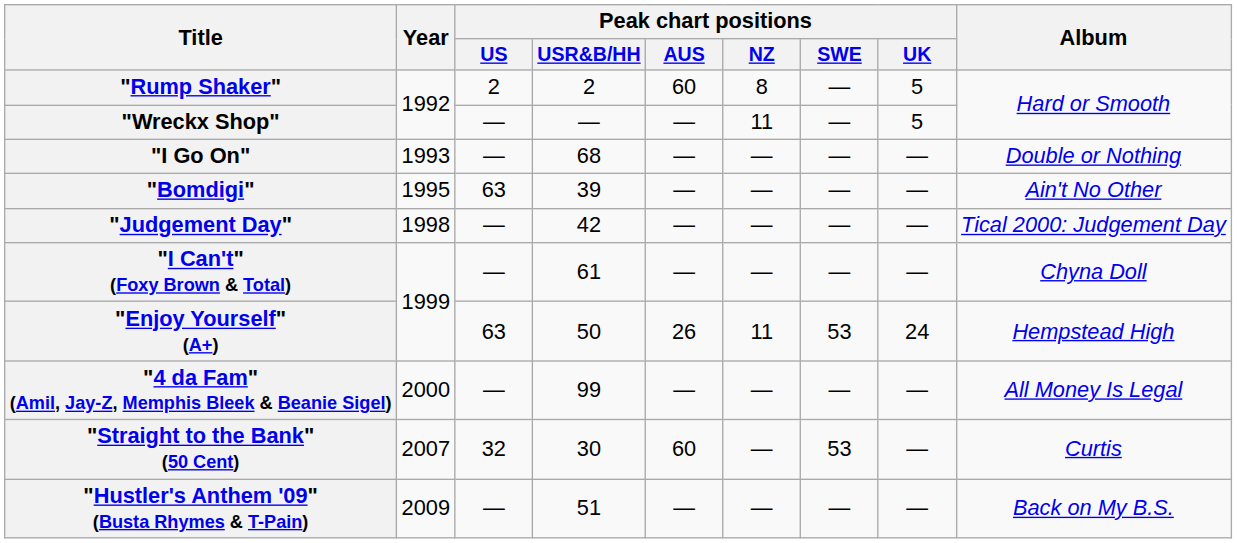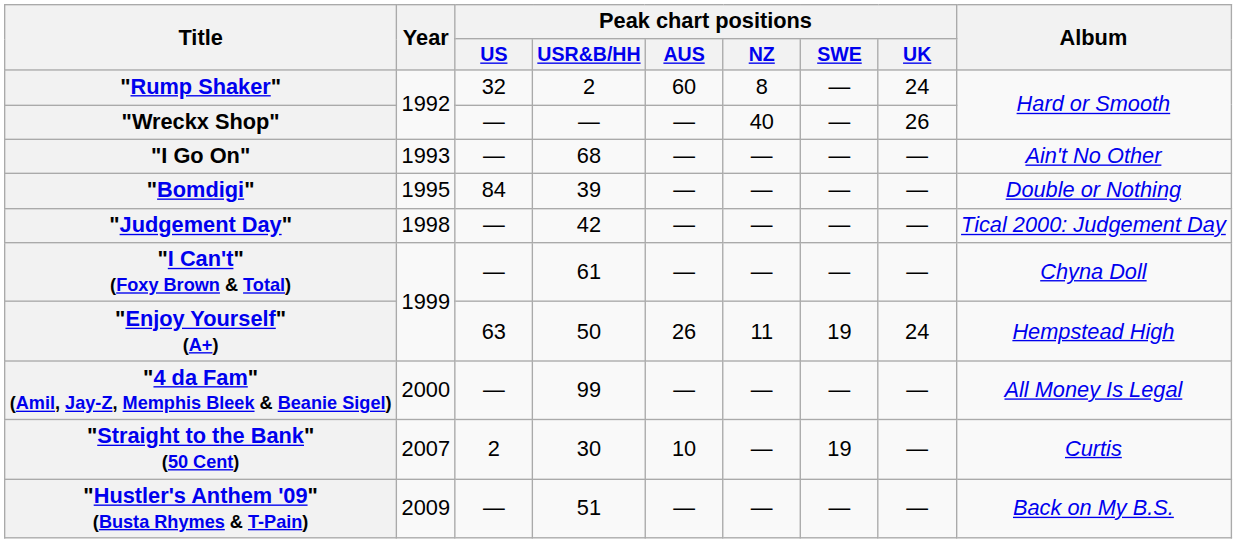"Rump Shaker" | Peak chart positions / US: 2 -> 32
"Rump Shaker" | Peak chart positions / UK: 5 -> 24
"Wreckx Shop" | Peak chart positions / NZ: 11 -> 40
"Wreckx Shop" | Peak chart positions / UK: 5 -> 26
"I Go On" | Album: Double or Nothing -> Ain't No Other
"Bomdigi" | Peak chart positions / US: 63 -> 84
"Bomdigi" | Album: Ain't No Other -> Double or Nothing
"Enjoy Yourself" (A+) | Peak chart positions / SWE: 53 -> 19
"Straight to the Bank" (50 Cent) | Peak chart positions / US: 32 -> 2
"Straight to the Bank" (50 Cent) | Peak chart positions / AUS: 60 -> 10
"Straight to the Bank" (50 Cent) | Peak chart positions / SWE: 53 -> 19
